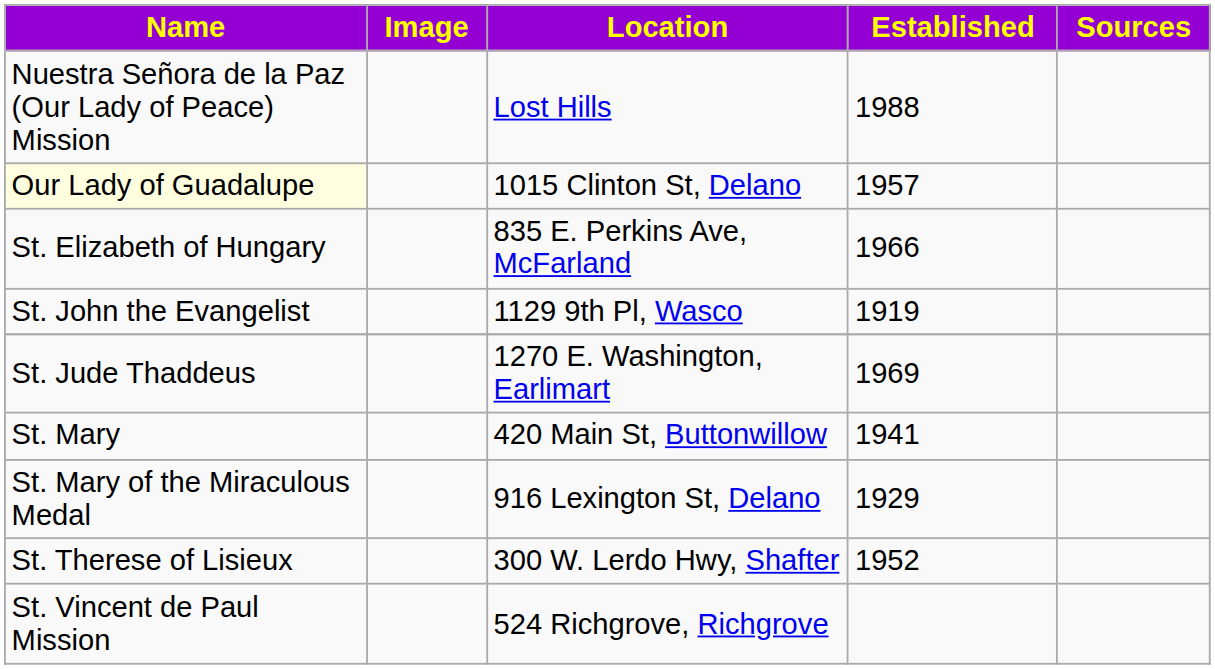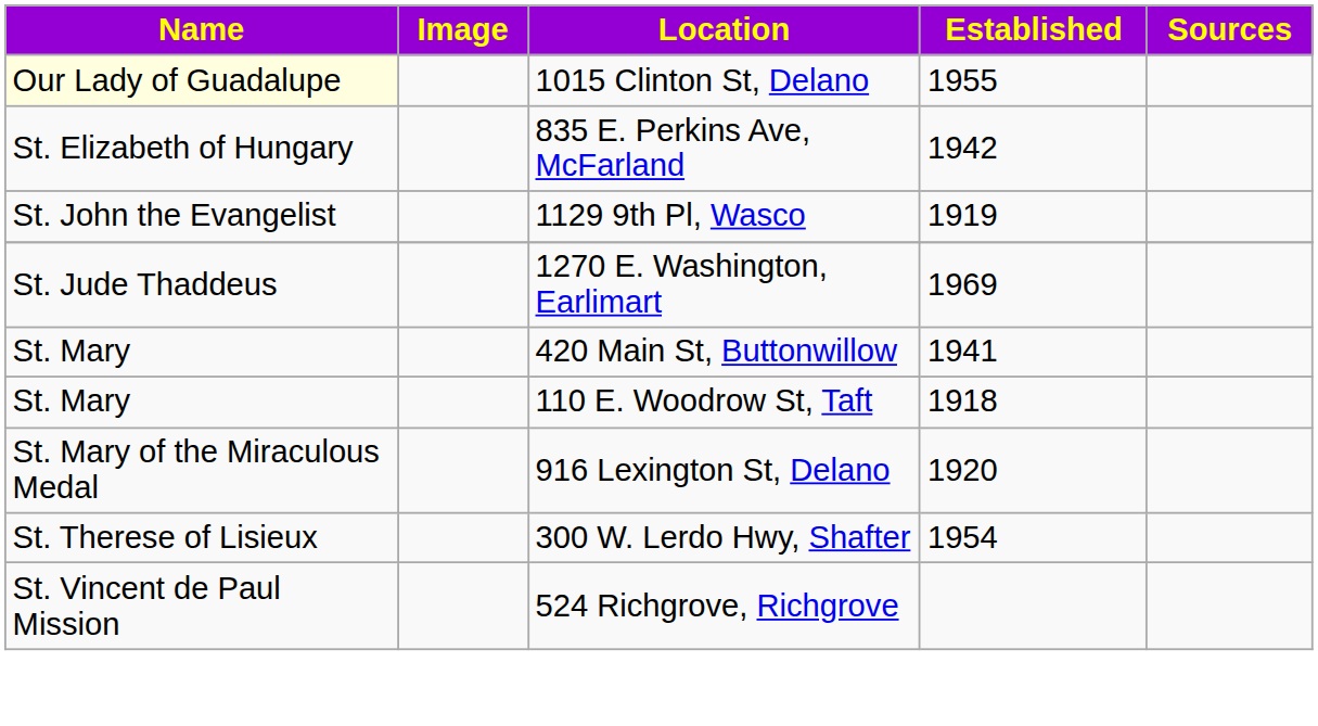- row: Nuestra Señora de la Paz (Our Lady of Peace) Mission | Lost Hills | 1988
1015 Clinton St, Delano | Established: 1957 -> 1955
835 E. Perkins Ave, McFarland | Established: 1966 -> 1942
+ row: St. Mary | 110 E. Woodrow St, Taft | 1918
916 Lexington St, Delano | Established: 1929 -> 1920
300 W. Lerdo Hwy, Shafter | Established: 1952 -> 1954
